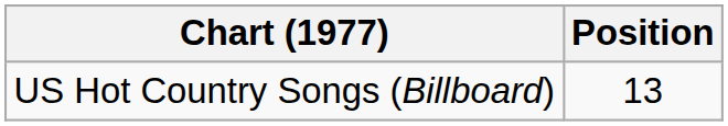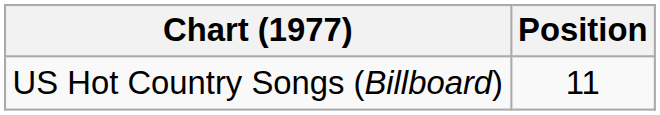US Hot Country Songs (Billboard) | Position: 13 -> 11
